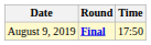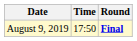columns swapped: Time <-> Round
